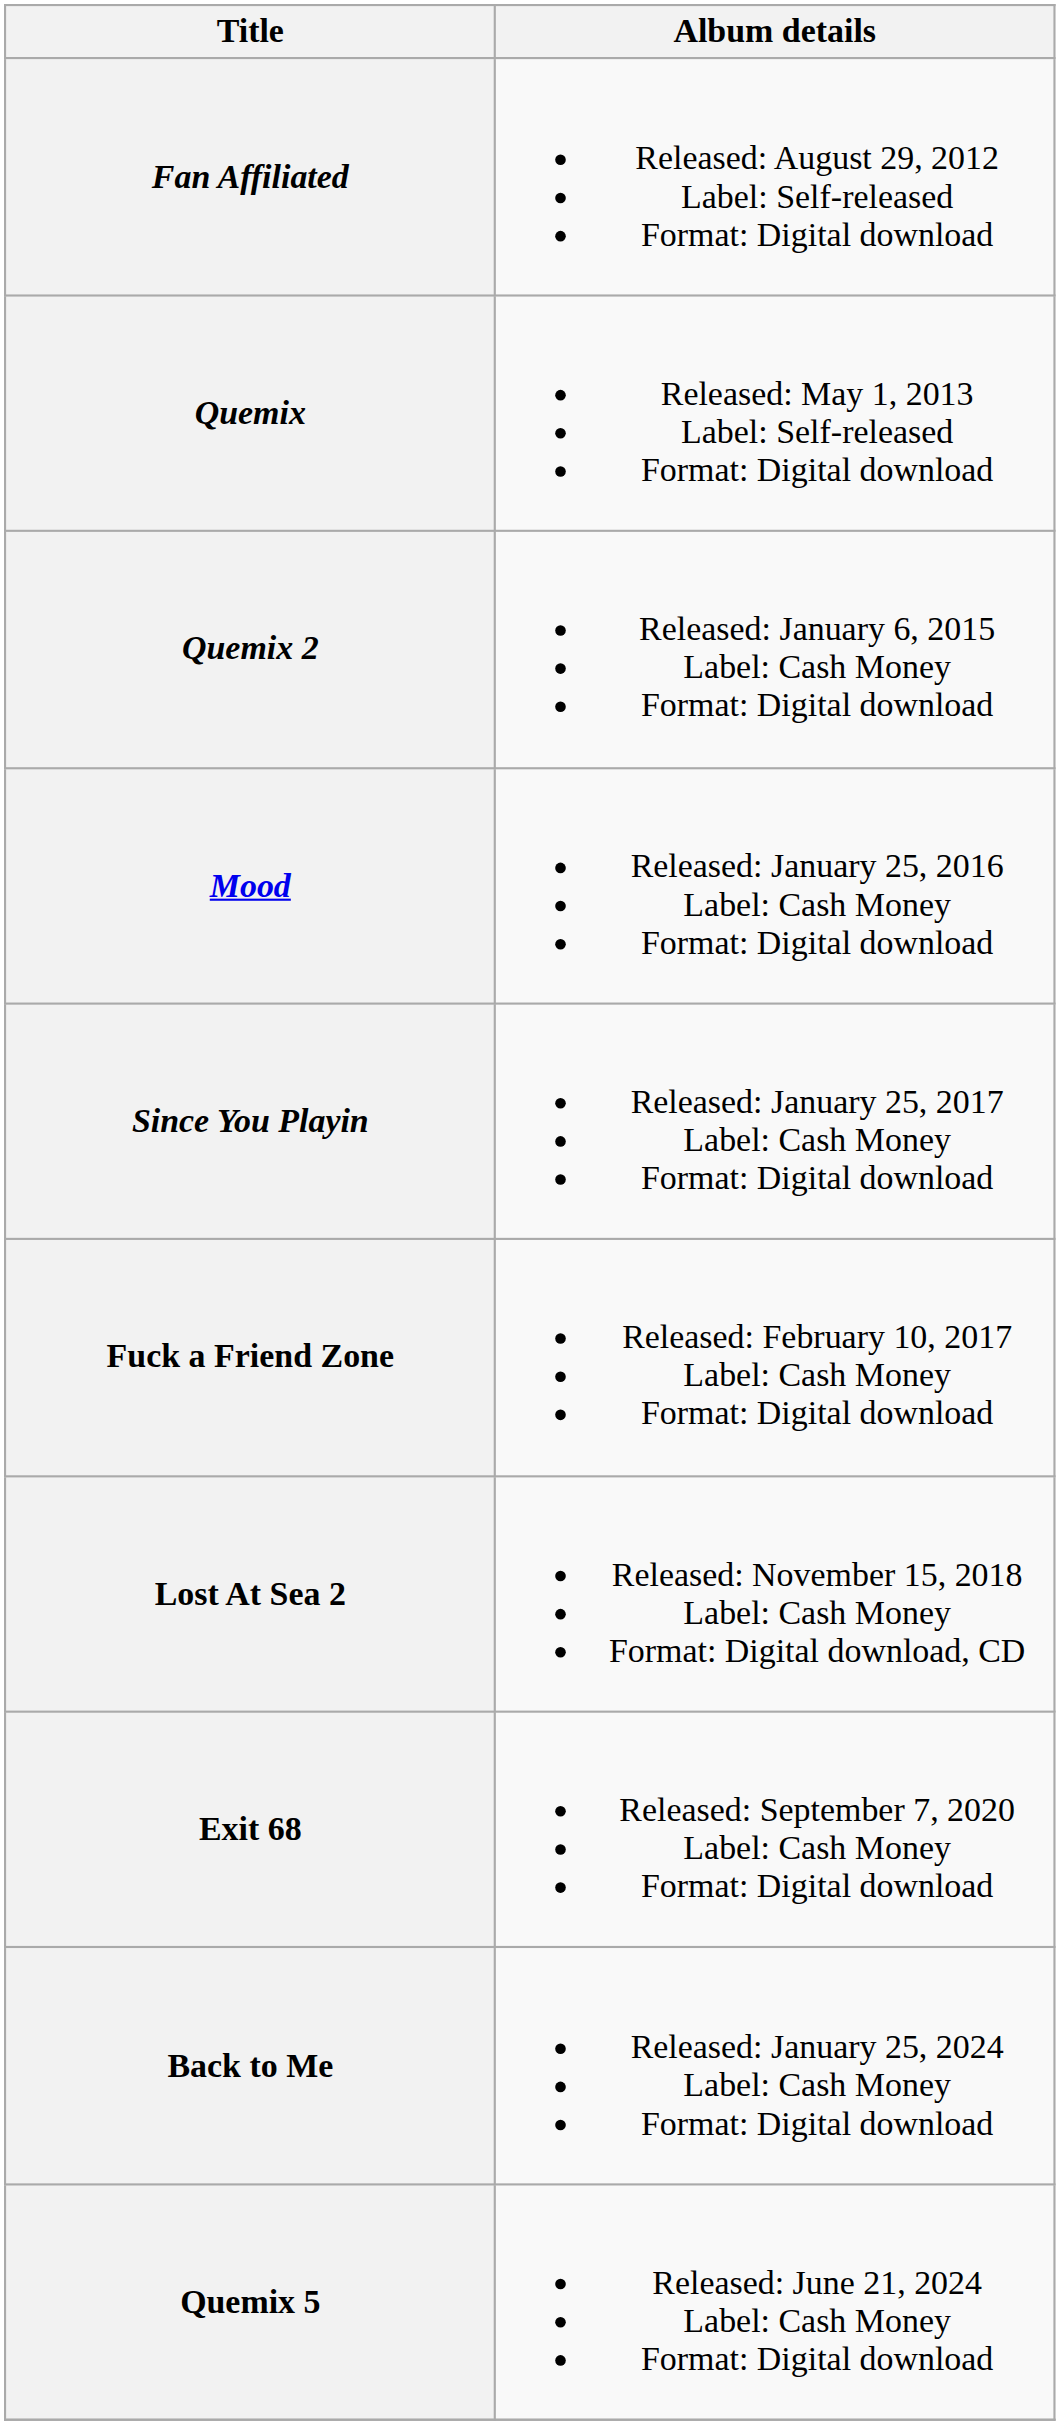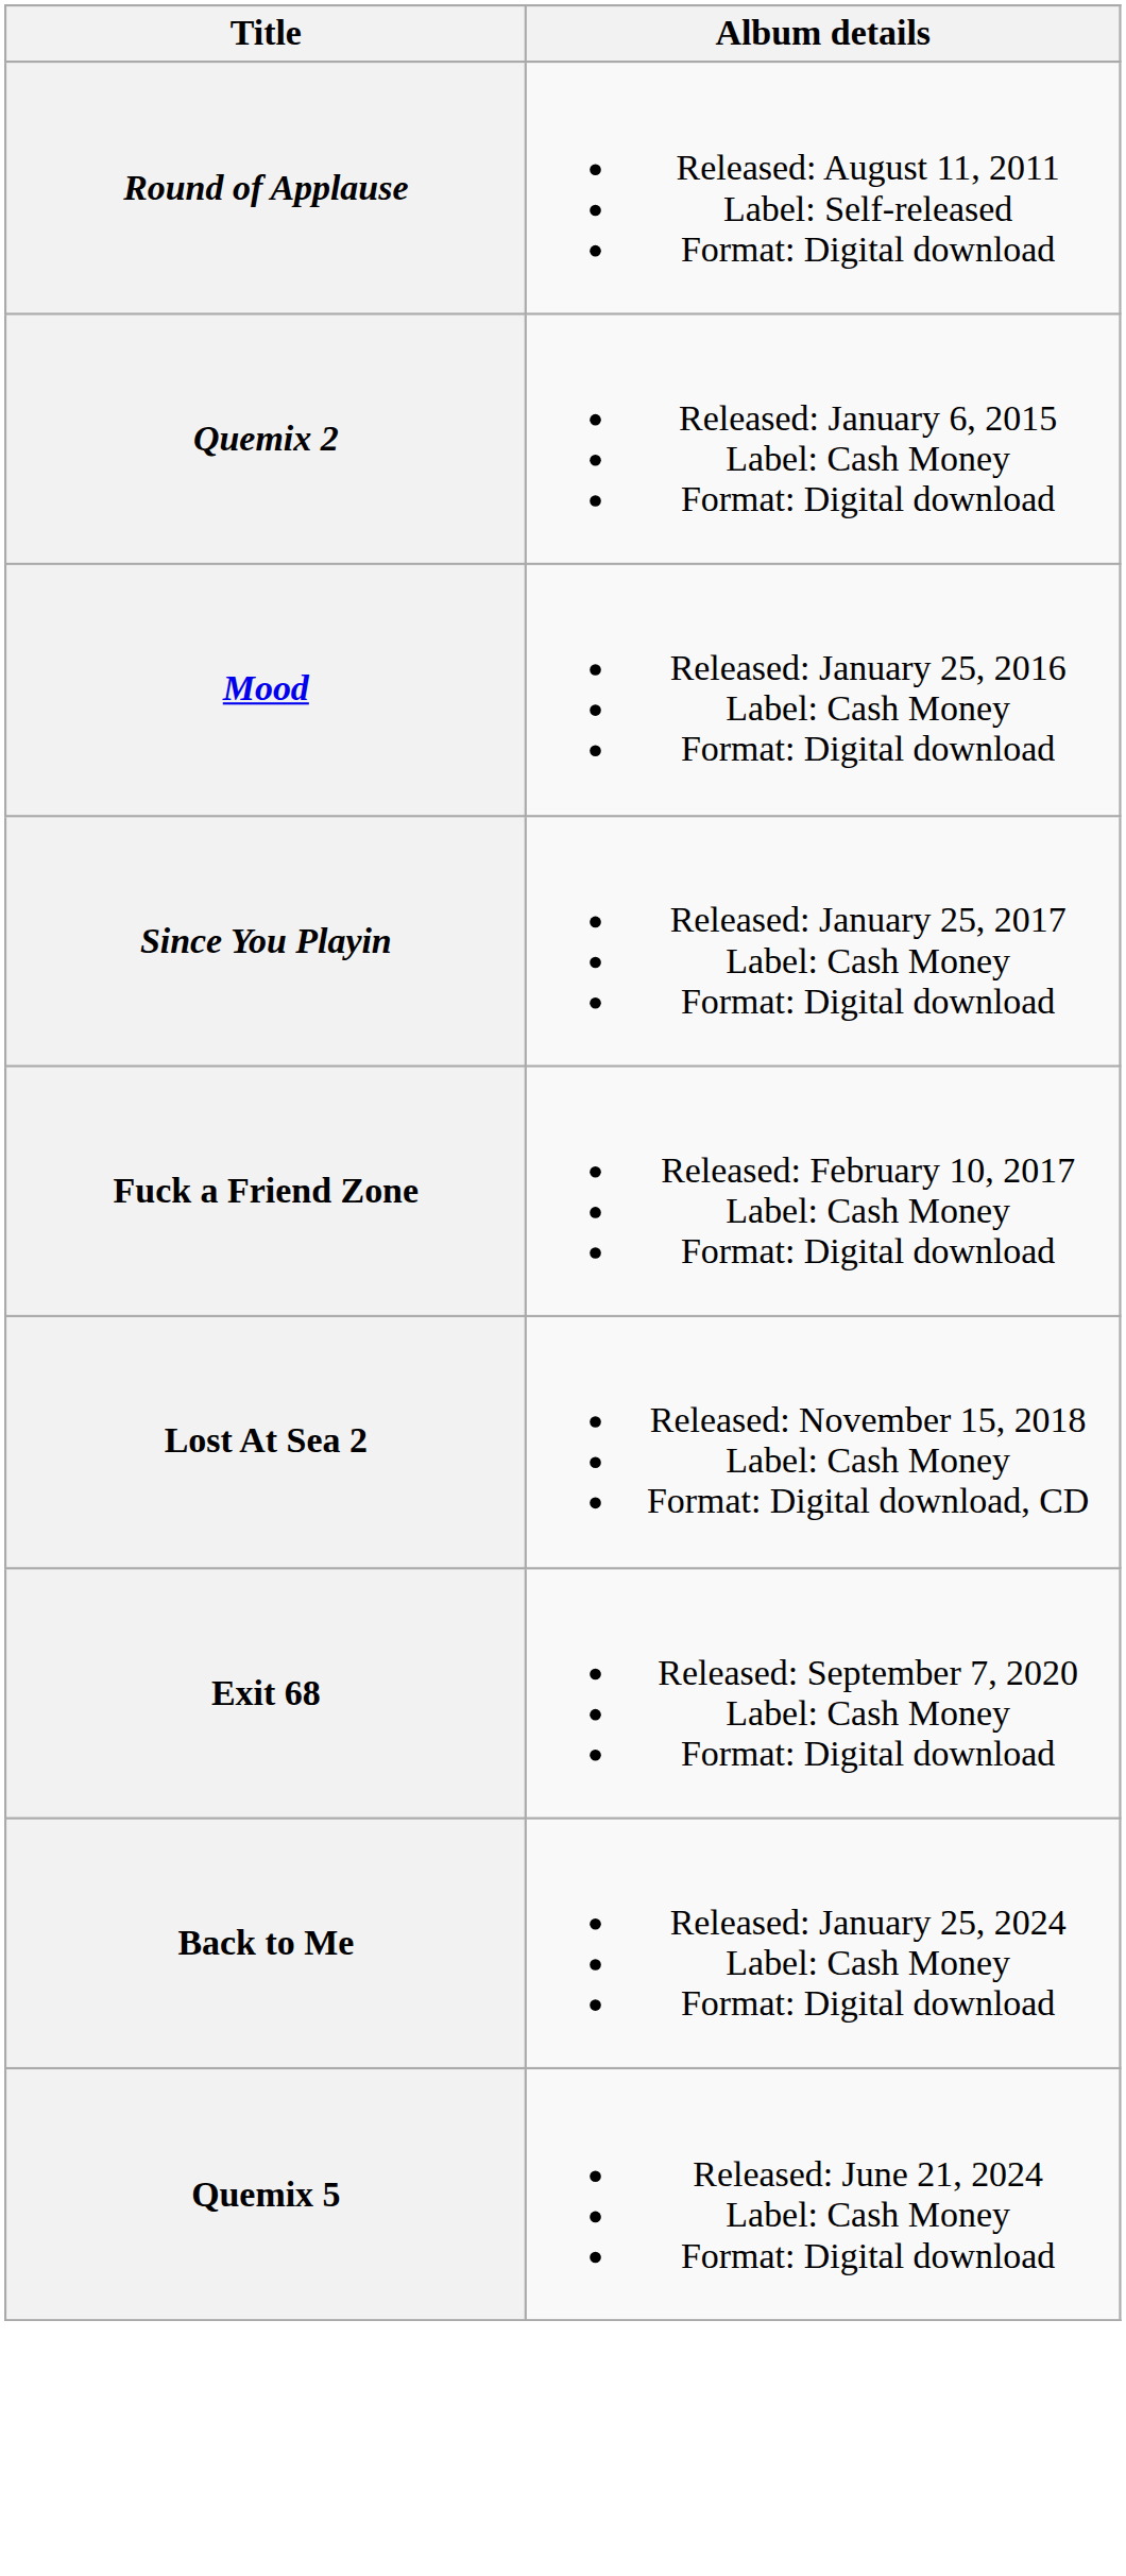+ row: Round of Applause | Released: August 11, 2011 Label: Self-released Format: Digital download
- row: Fan Affiliated | Released: August 29, 2012 Label: Self-released Format: Digital download
- row: Quemix | Released: May 1, 2013 Label: Self-released Format: Digital download
